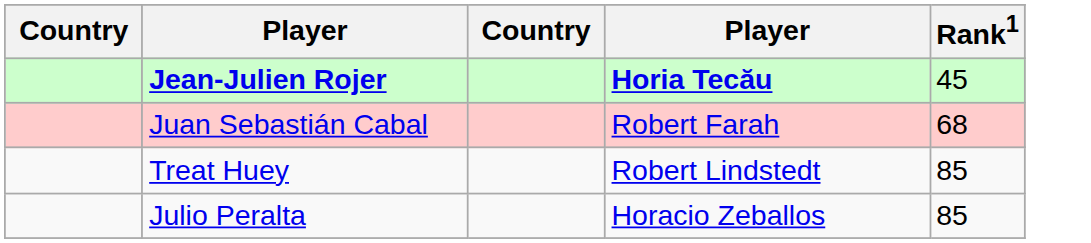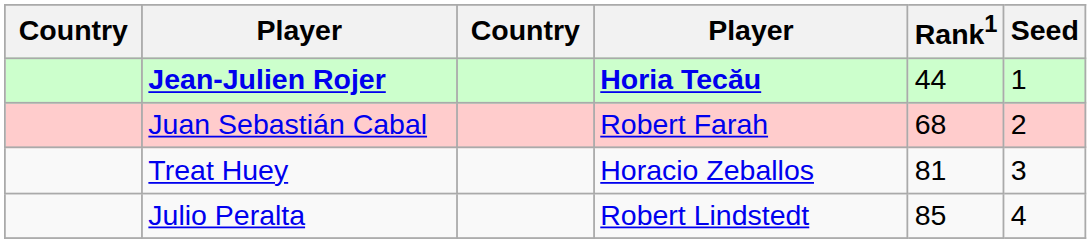+ column: Seed | 1 | 2 | 3 | 4
Jean-Julien Rojer | Rank1: 45 -> 44
Treat Huey | column 4: Robert Lindstedt -> Horacio Zeballos
Treat Huey | Rank1: 85 -> 81
Julio Peralta | column 4: Horacio Zeballos -> Robert Lindstedt
